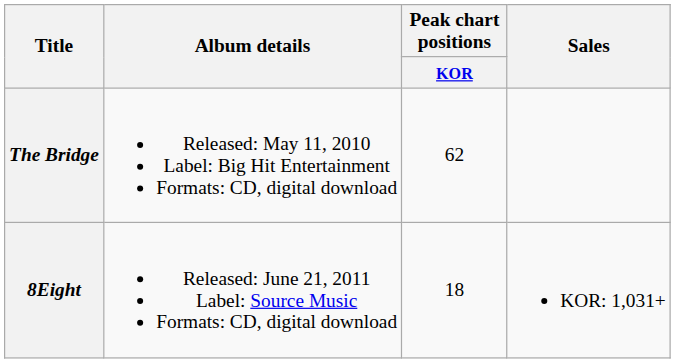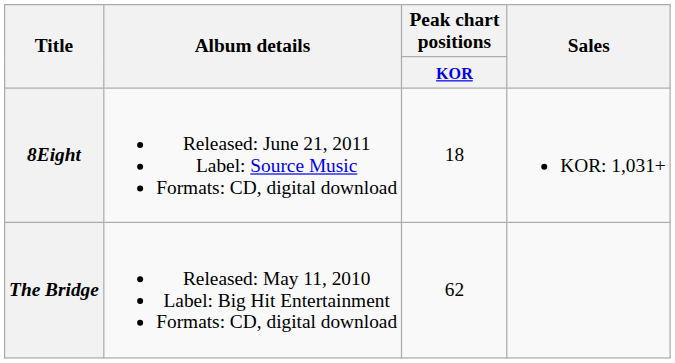rows swapped: The Bridge <-> 8Eight
